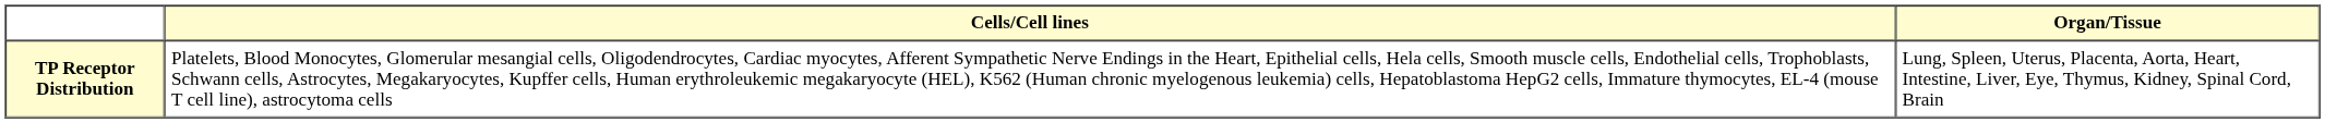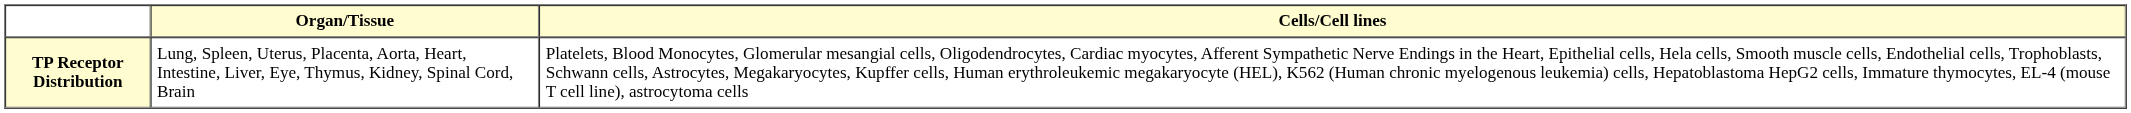columns swapped: Organ/Tissue <-> Cells/Cell lines
